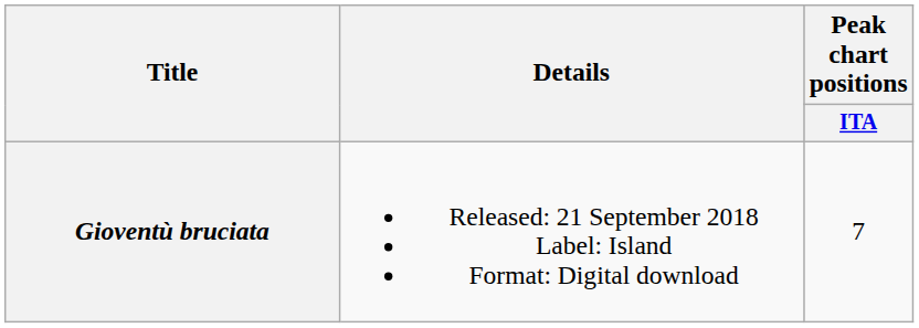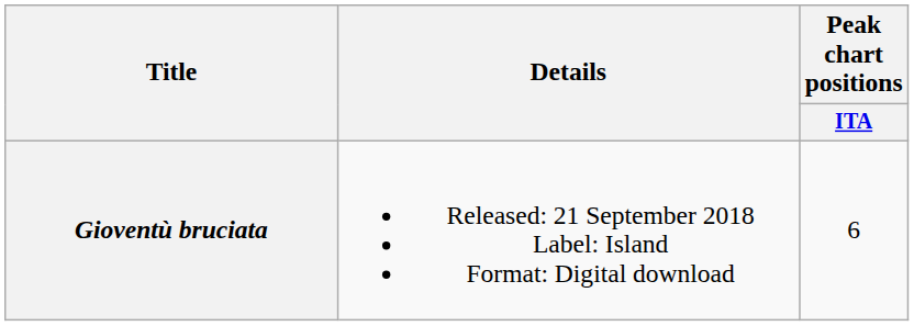Gioventù bruciata | Peak chart positions / ITA: 7 -> 6
